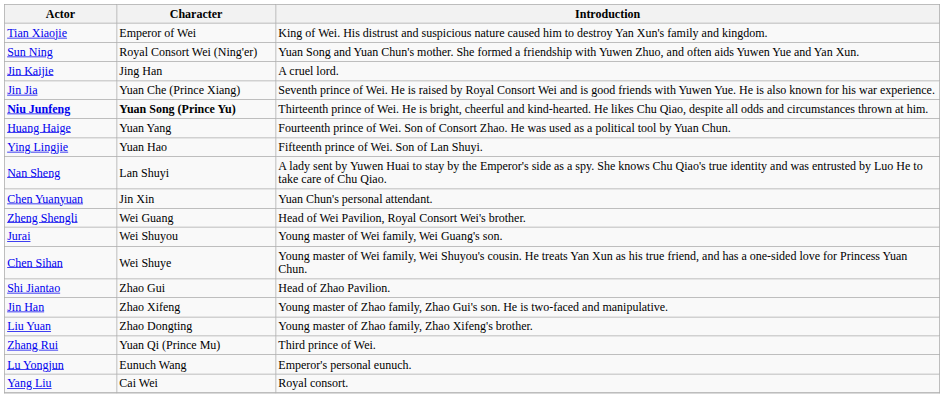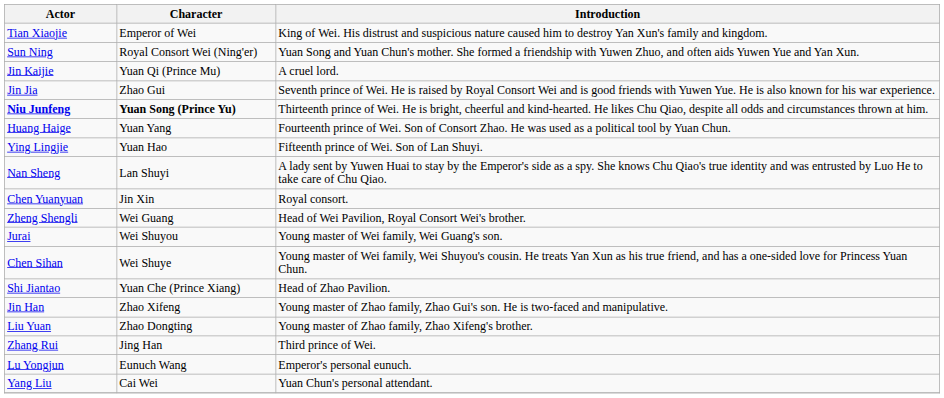Jin Kaijie | Character: Jing Han -> Yuan Qi (Prince Mu)
Jin Jia | Character: Yuan Che (Prince Xiang) -> Zhao Gui
Chen Yuanyuan | Introduction: Yuan Chun's personal attendant. -> Royal consort.
Shi Jiantao | Character: Zhao Gui -> Yuan Che (Prince Xiang)
Zhang Rui | Character: Yuan Qi (Prince Mu) -> Jing Han
Yang Liu | Introduction: Royal consort. -> Yuan Chun's personal attendant.
